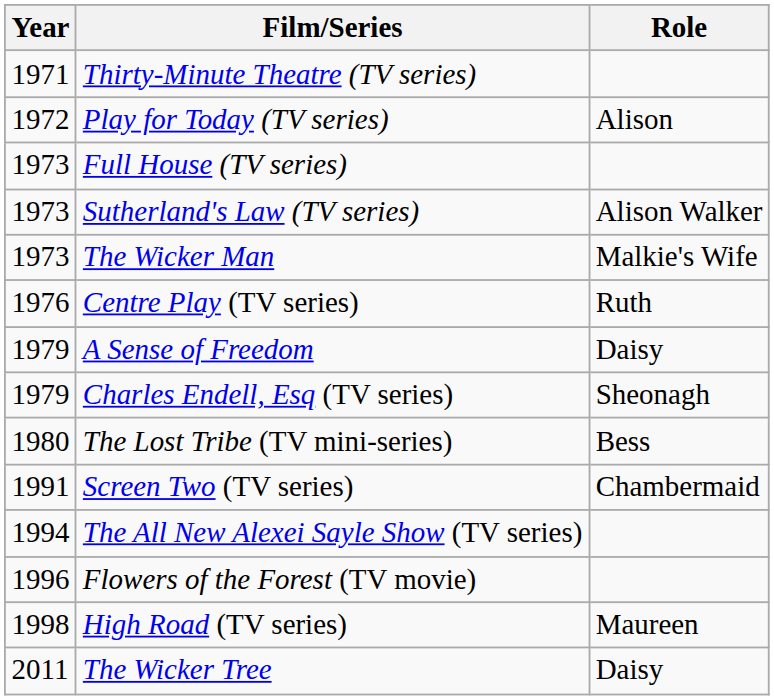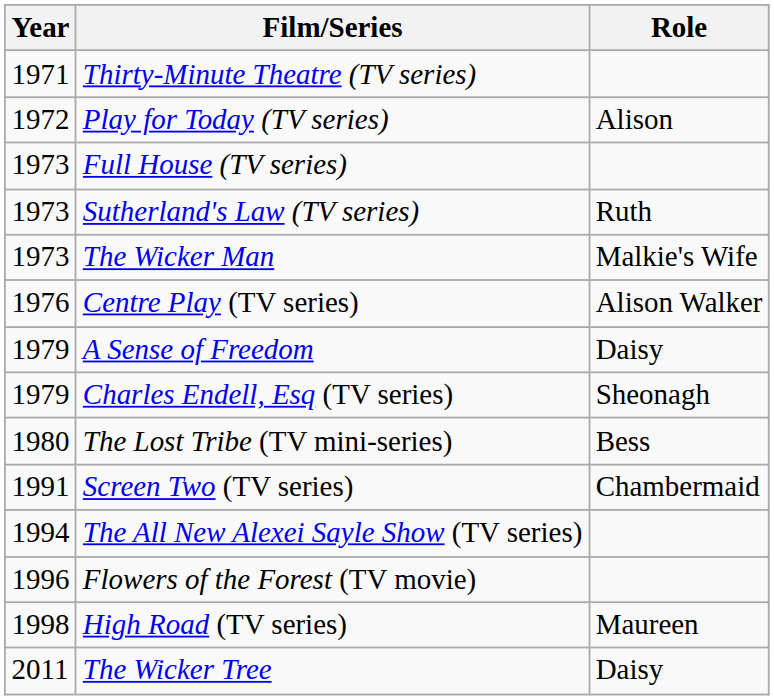Sutherland's Law (TV series) | Role: Alison Walker -> Ruth
Centre Play (TV series) | Role: Ruth -> Alison Walker
